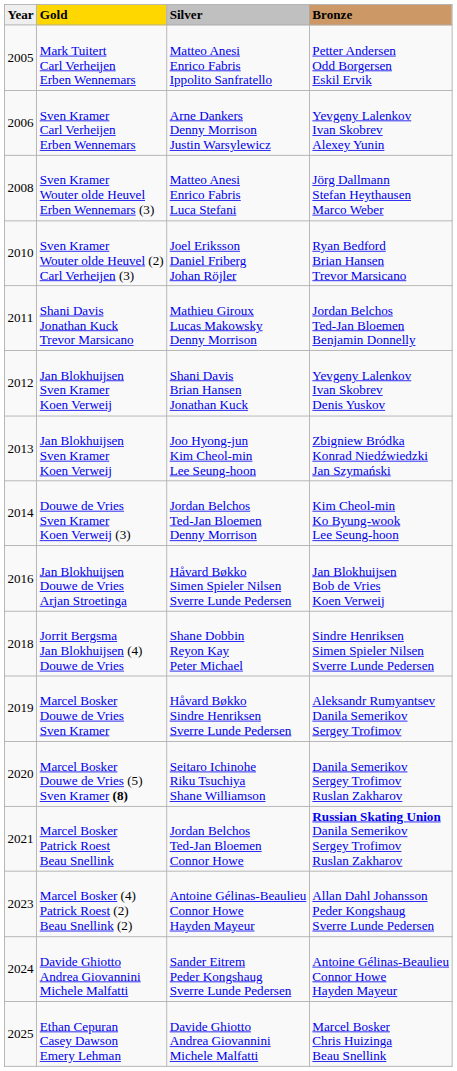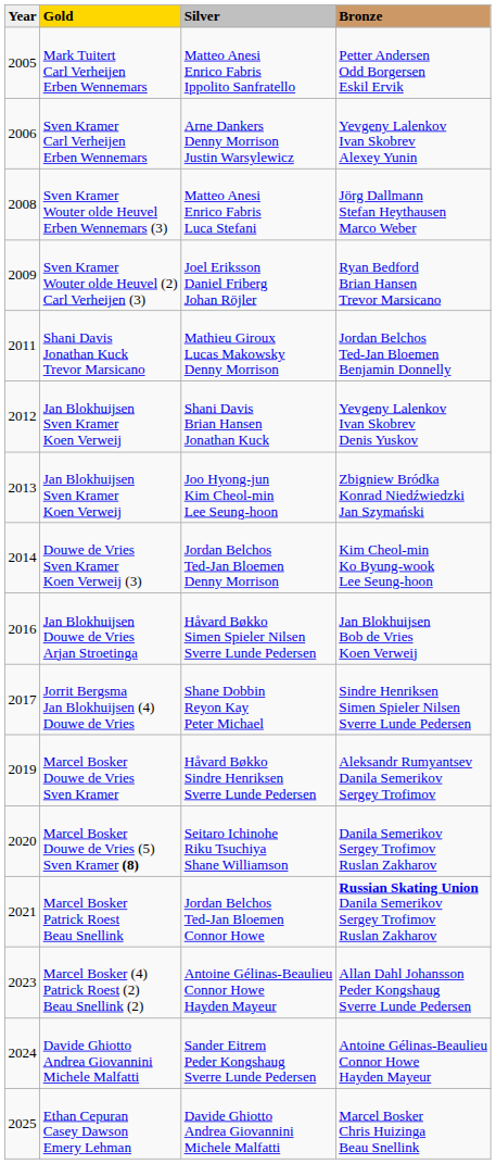Joel Eriksson Daniel Friberg Johan Röjler | Year: 2010 -> 2009
Shane Dobbin Reyon Kay Peter Michael | Year: 2018 -> 2017
